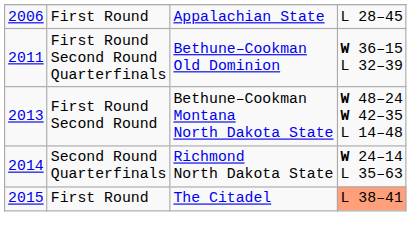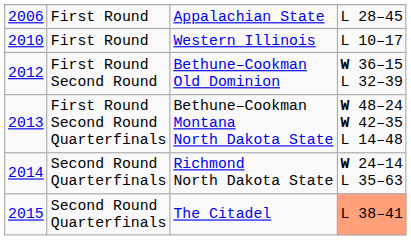+ row: 2010 | First Round | Western Illinois | L 10–17
Bethune–Cookman Old Dominion | column 1: 2011 -> 2012
Bethune–Cookman Old Dominion | column 2: First Round Second Round Quarterfinals -> First Round Second Round
Bethune–Cookman Montana North Dakota State | column 2: First Round Second Round -> First Round Second Round Quarterfinals
The Citadel | column 2: First Round -> Second Round Quarterfinals
